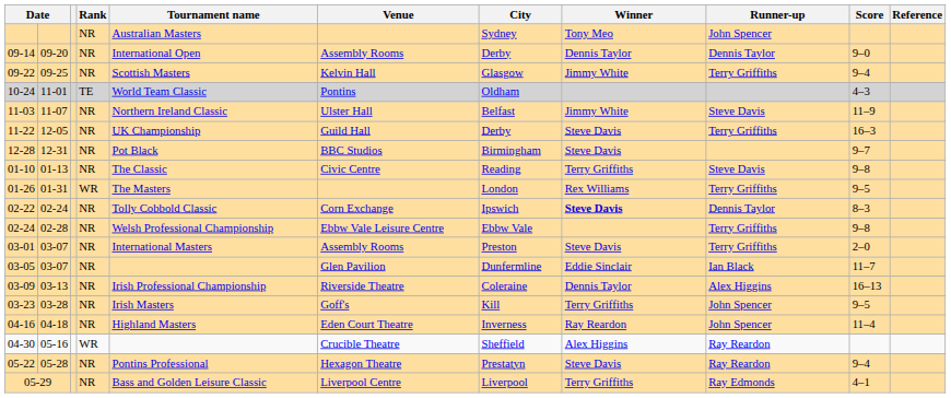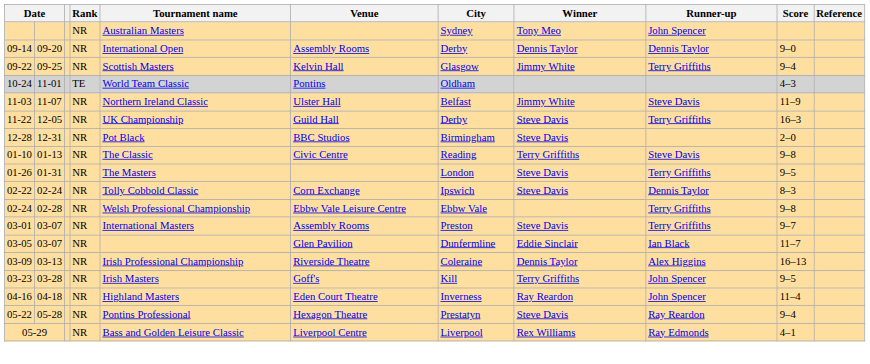12-28 | Score: 9–7 -> 2–0
01-26 | Rank: WR -> NR
01-26 | Winner: Rex Williams -> Steve Davis
02-22 | Winner: bold -> normal
03-01 | Score: 2–0 -> 9–7
- row: 04-30 | 05-16 | WR | Crucible Theatre | Sheffield | Alex Higgins | Ray Reardon
05-29 | Winner: Terry Griffiths -> Rex Williams
